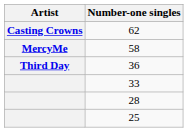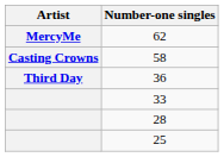62 | Artist: Casting Crowns -> MercyMe
58 | Artist: MercyMe -> Casting Crowns
